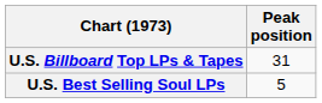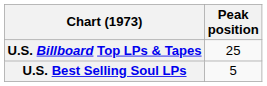U.S. Billboard Top LPs & Tapes | Peak position: 31 -> 25
